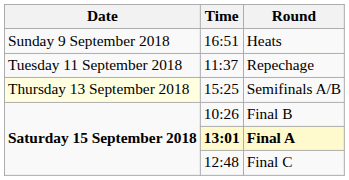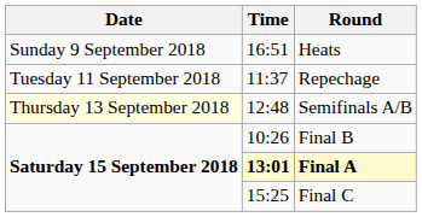Semifinals A/B | Time: 15:25 -> 12:48
Final C | Time: 12:48 -> 15:25
